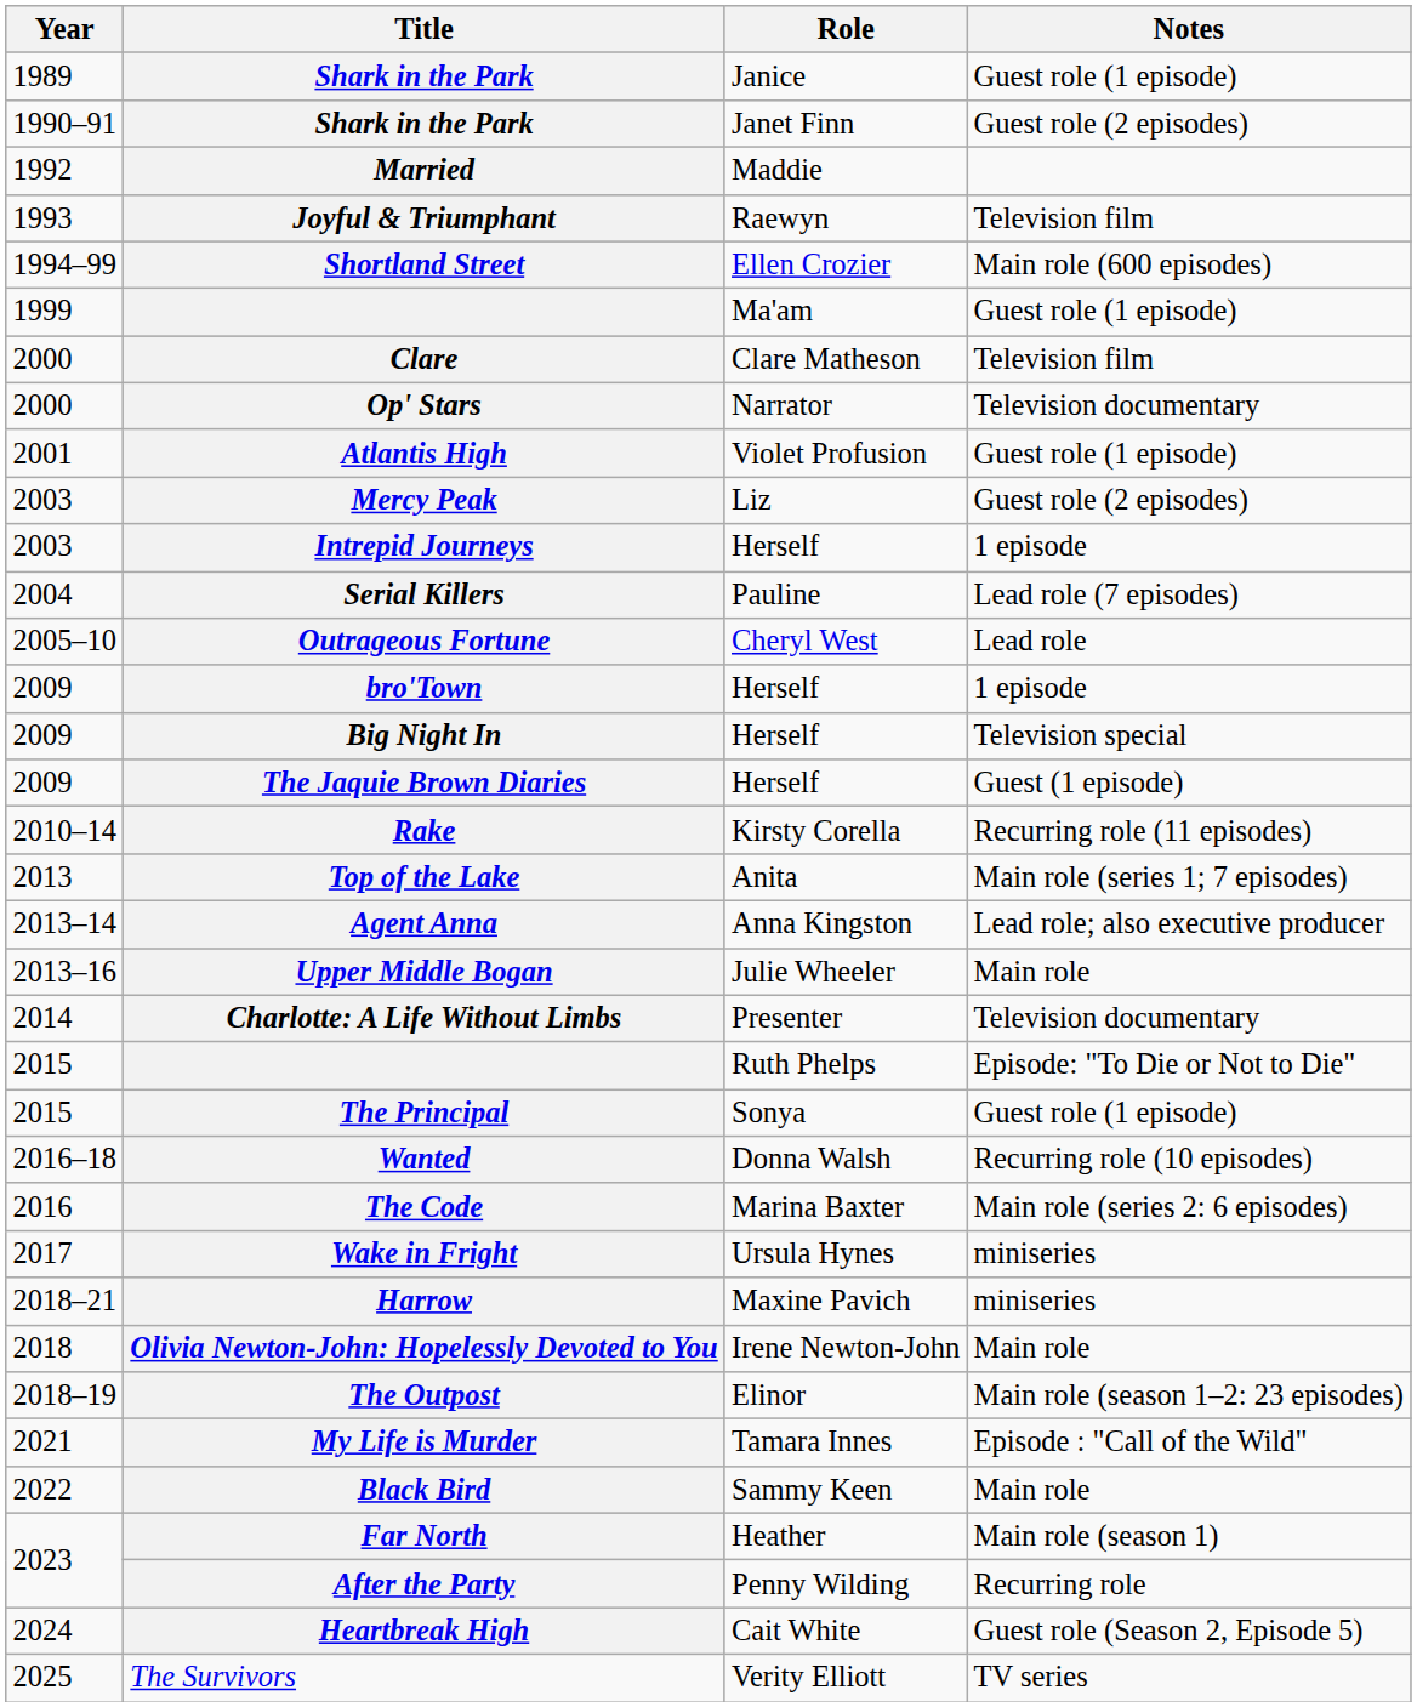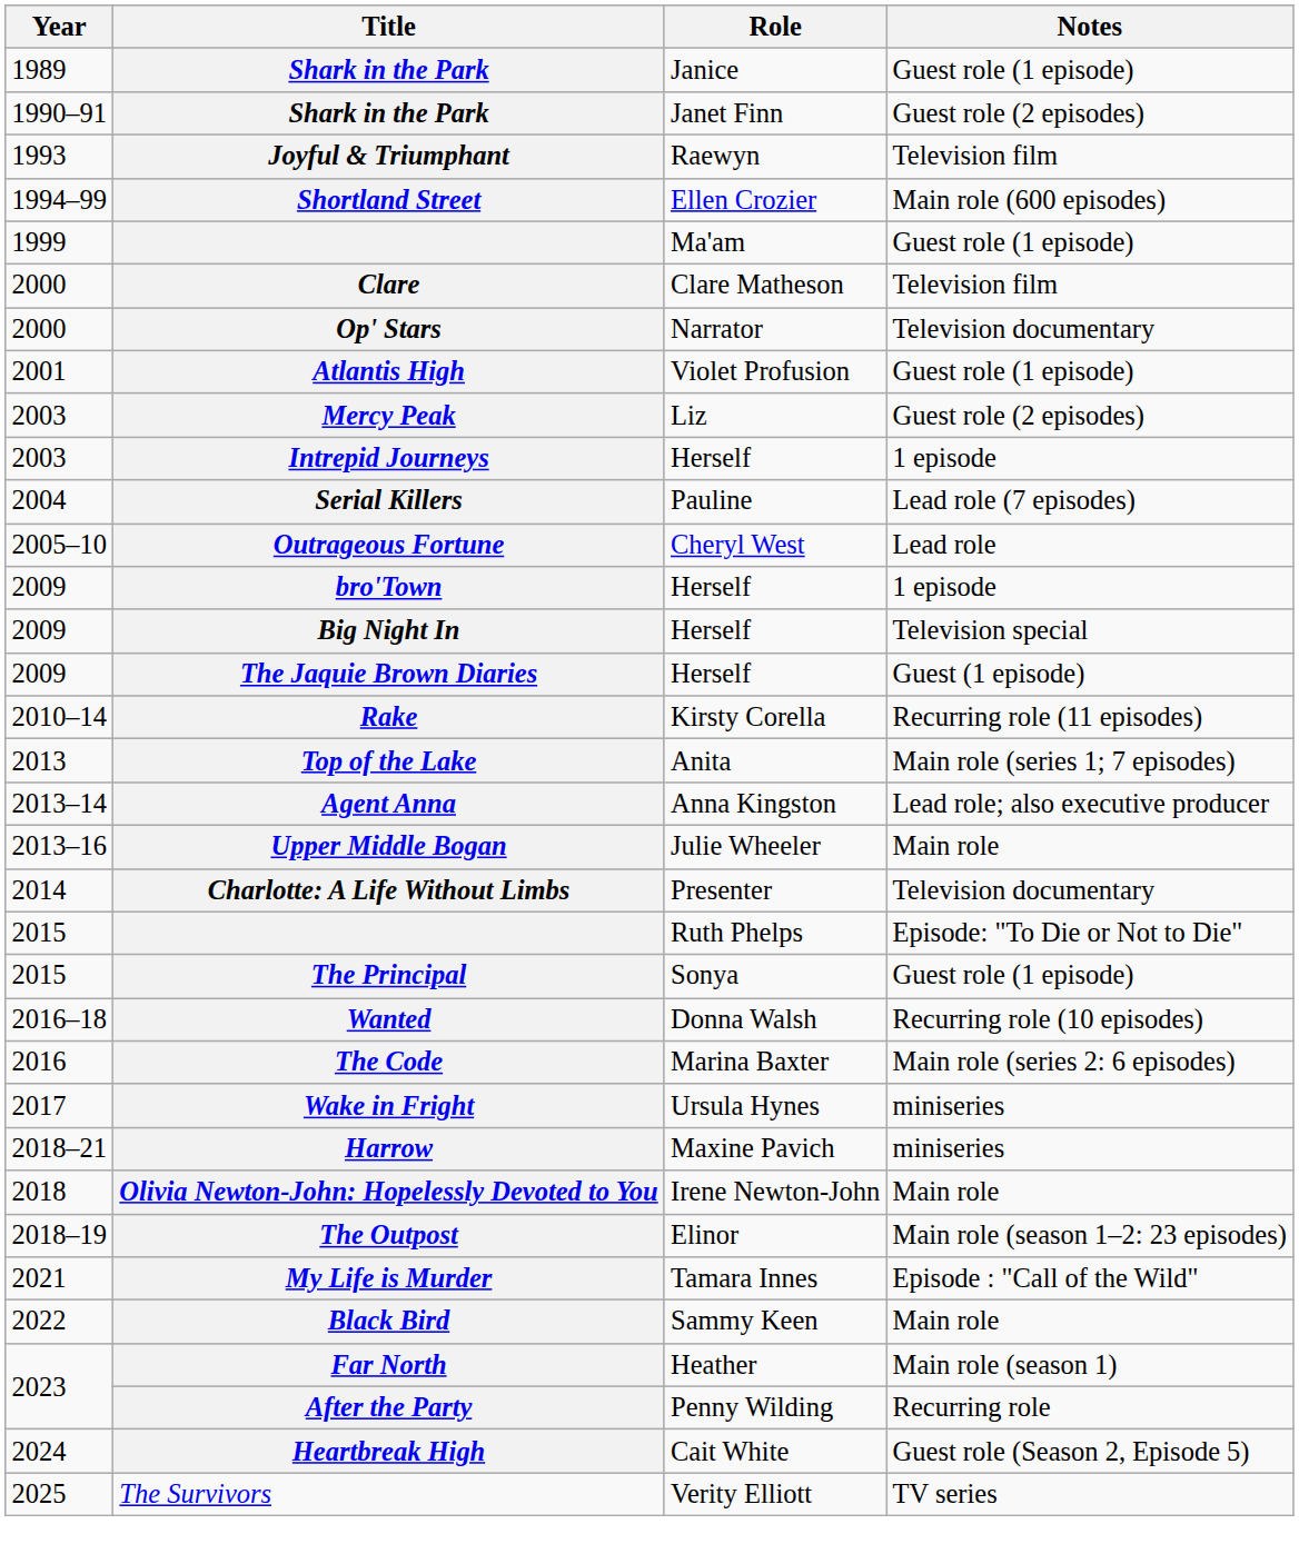- row: 1992 | Married | Maddie
